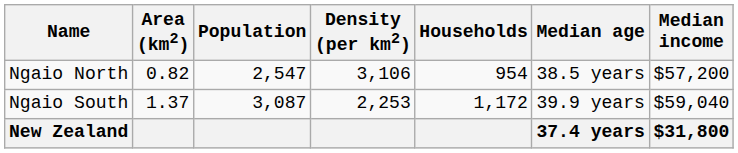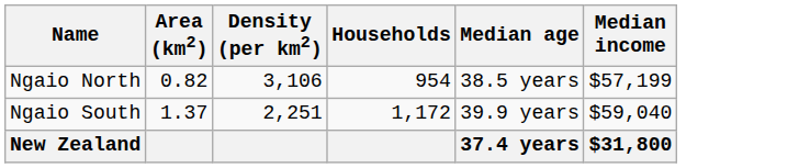- column: Population | 2,547 | 3,087
Ngaio North | Median income: $57,200 -> $57,199
Ngaio South | Density (per km2): 2,253 -> 2,251
